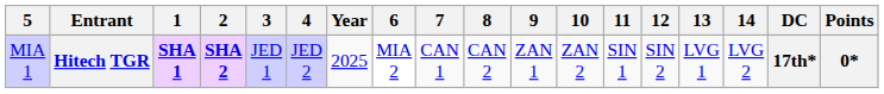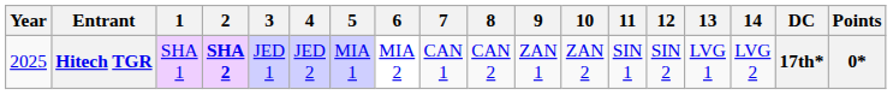columns swapped: Year <-> 5
Hitech TGR | 1: bold -> normal
